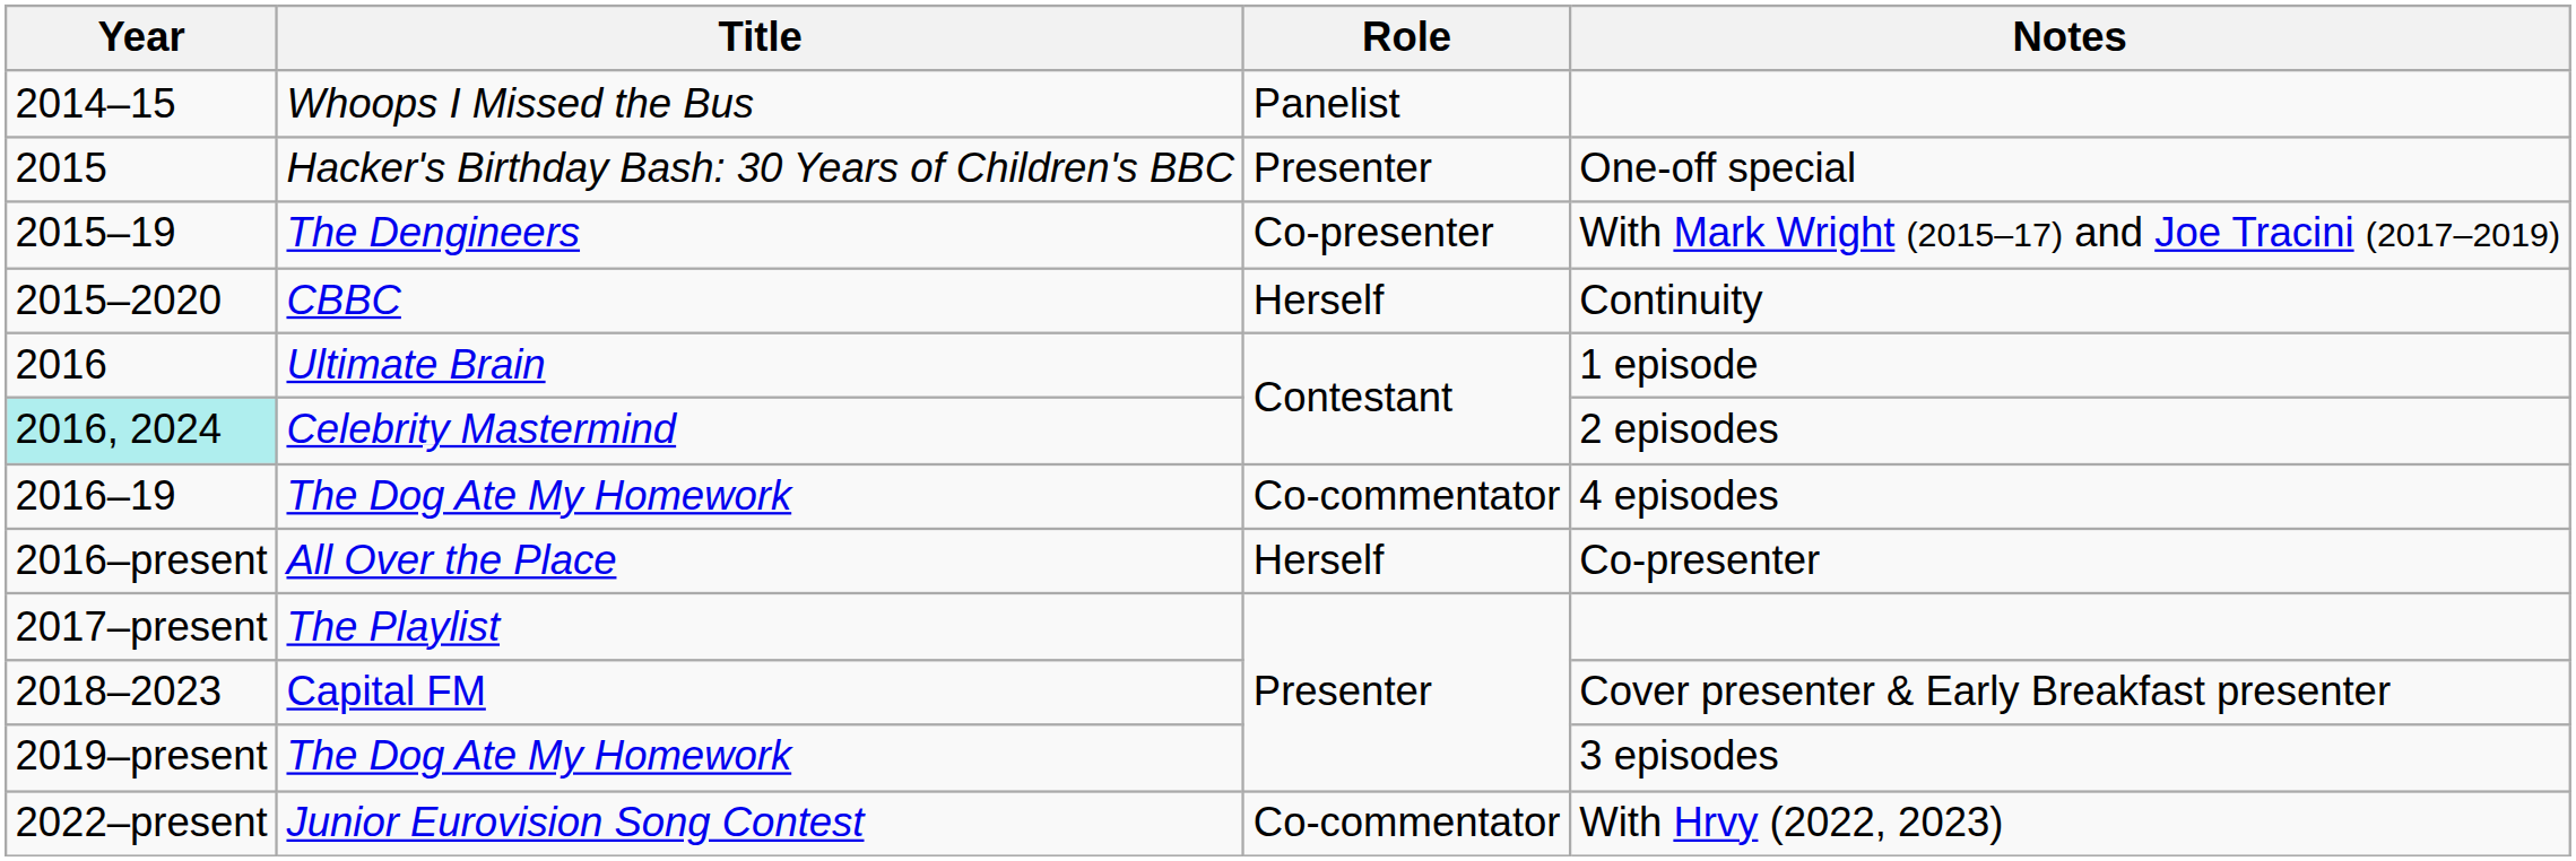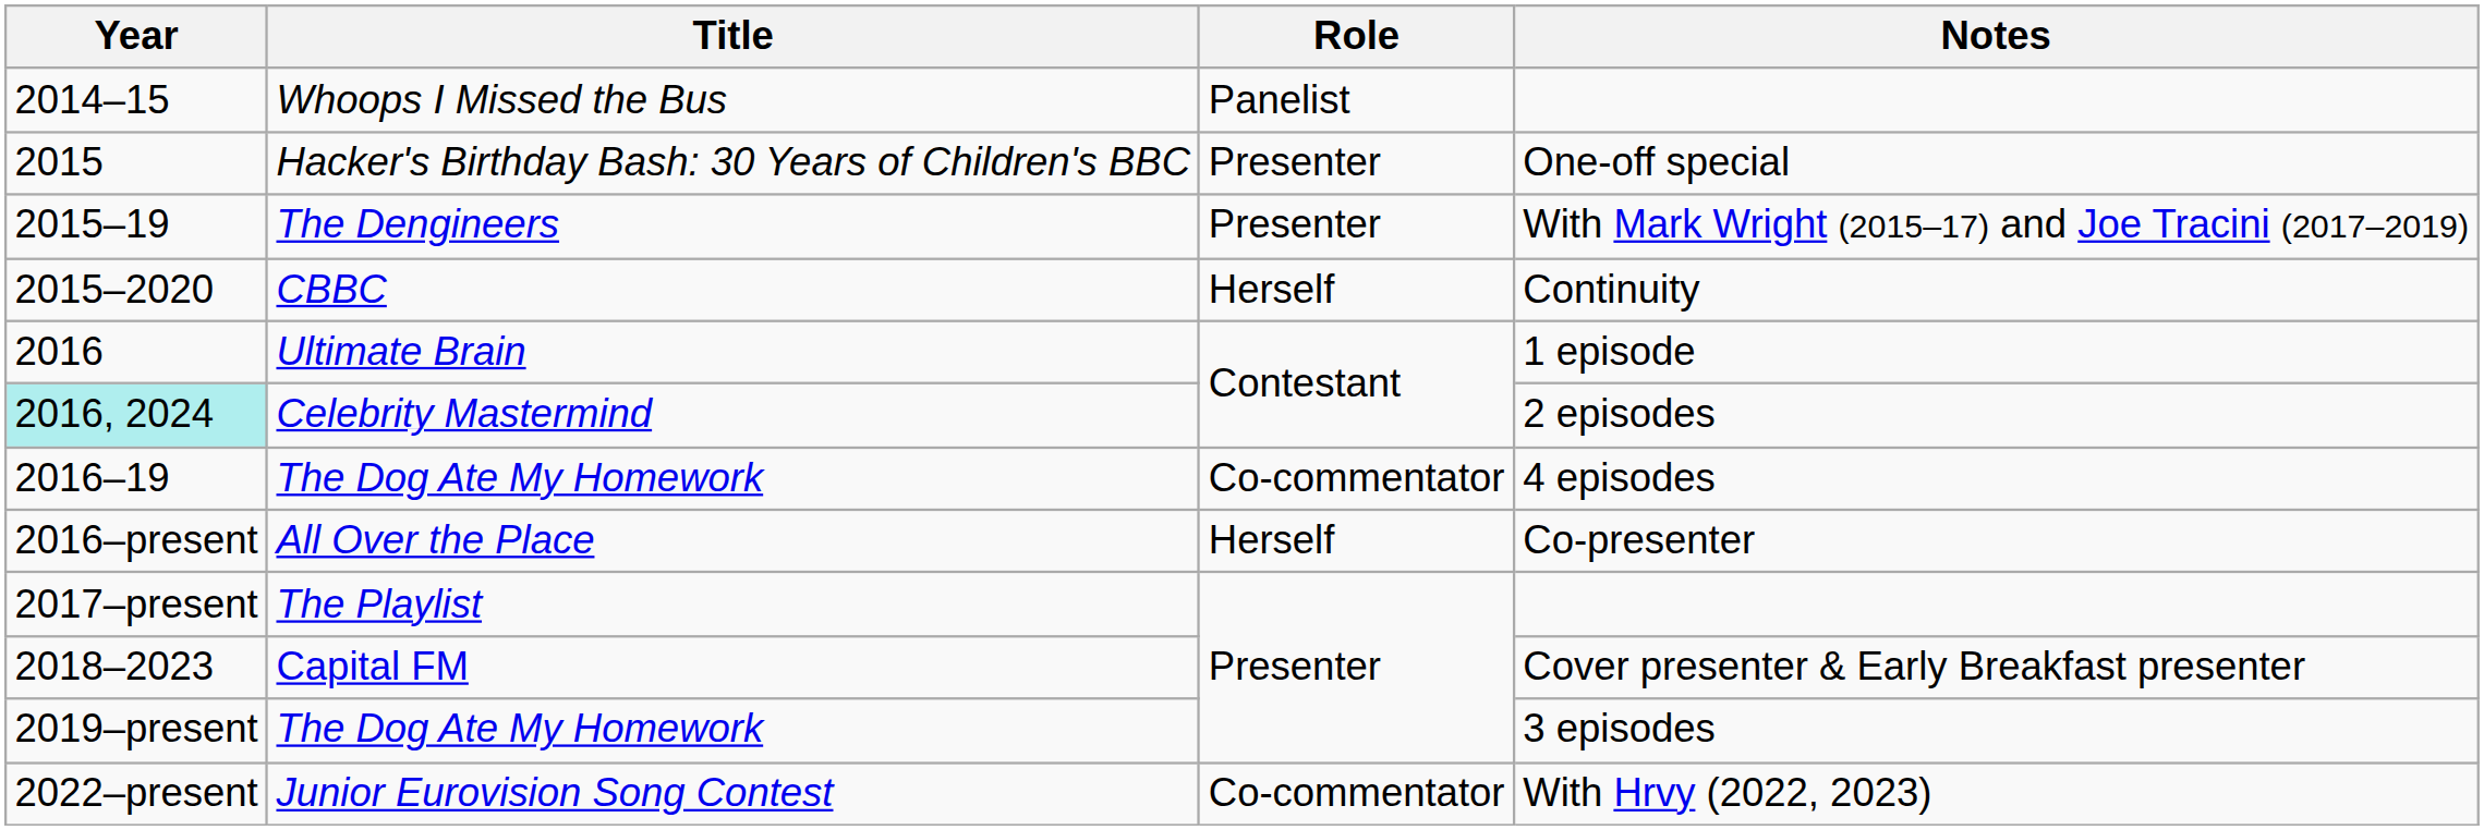The Dengineers | Role: Co-presenter -> Presenter
